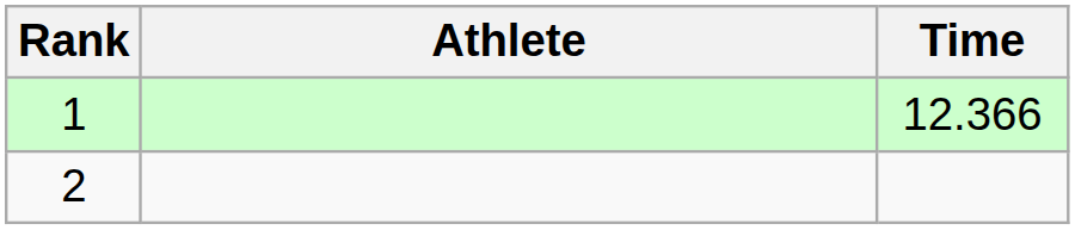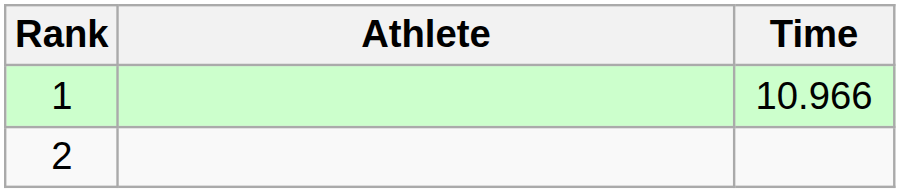1 | Time: 12.366 -> 10.966
